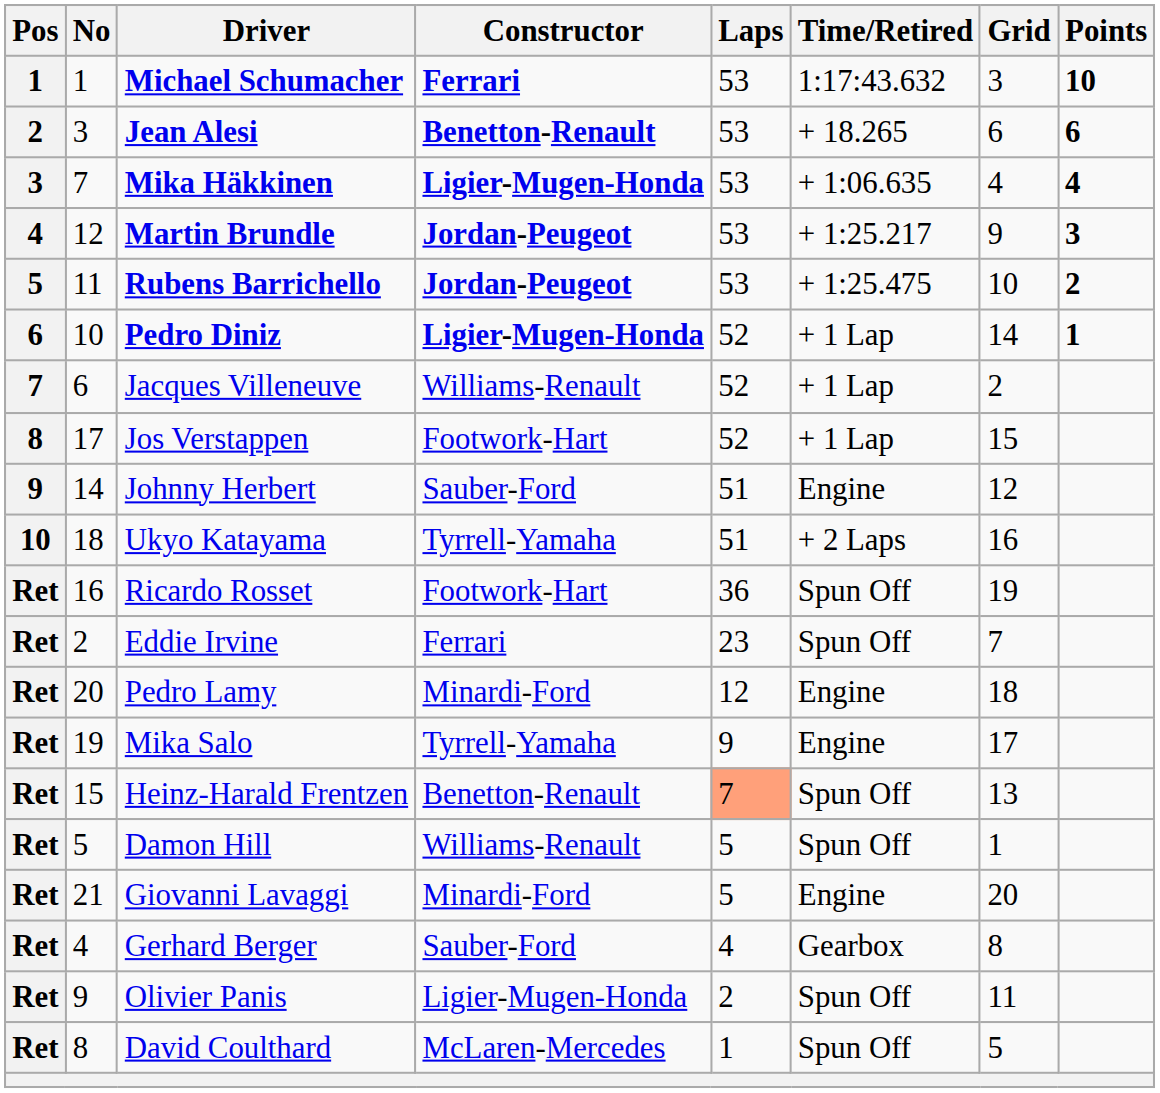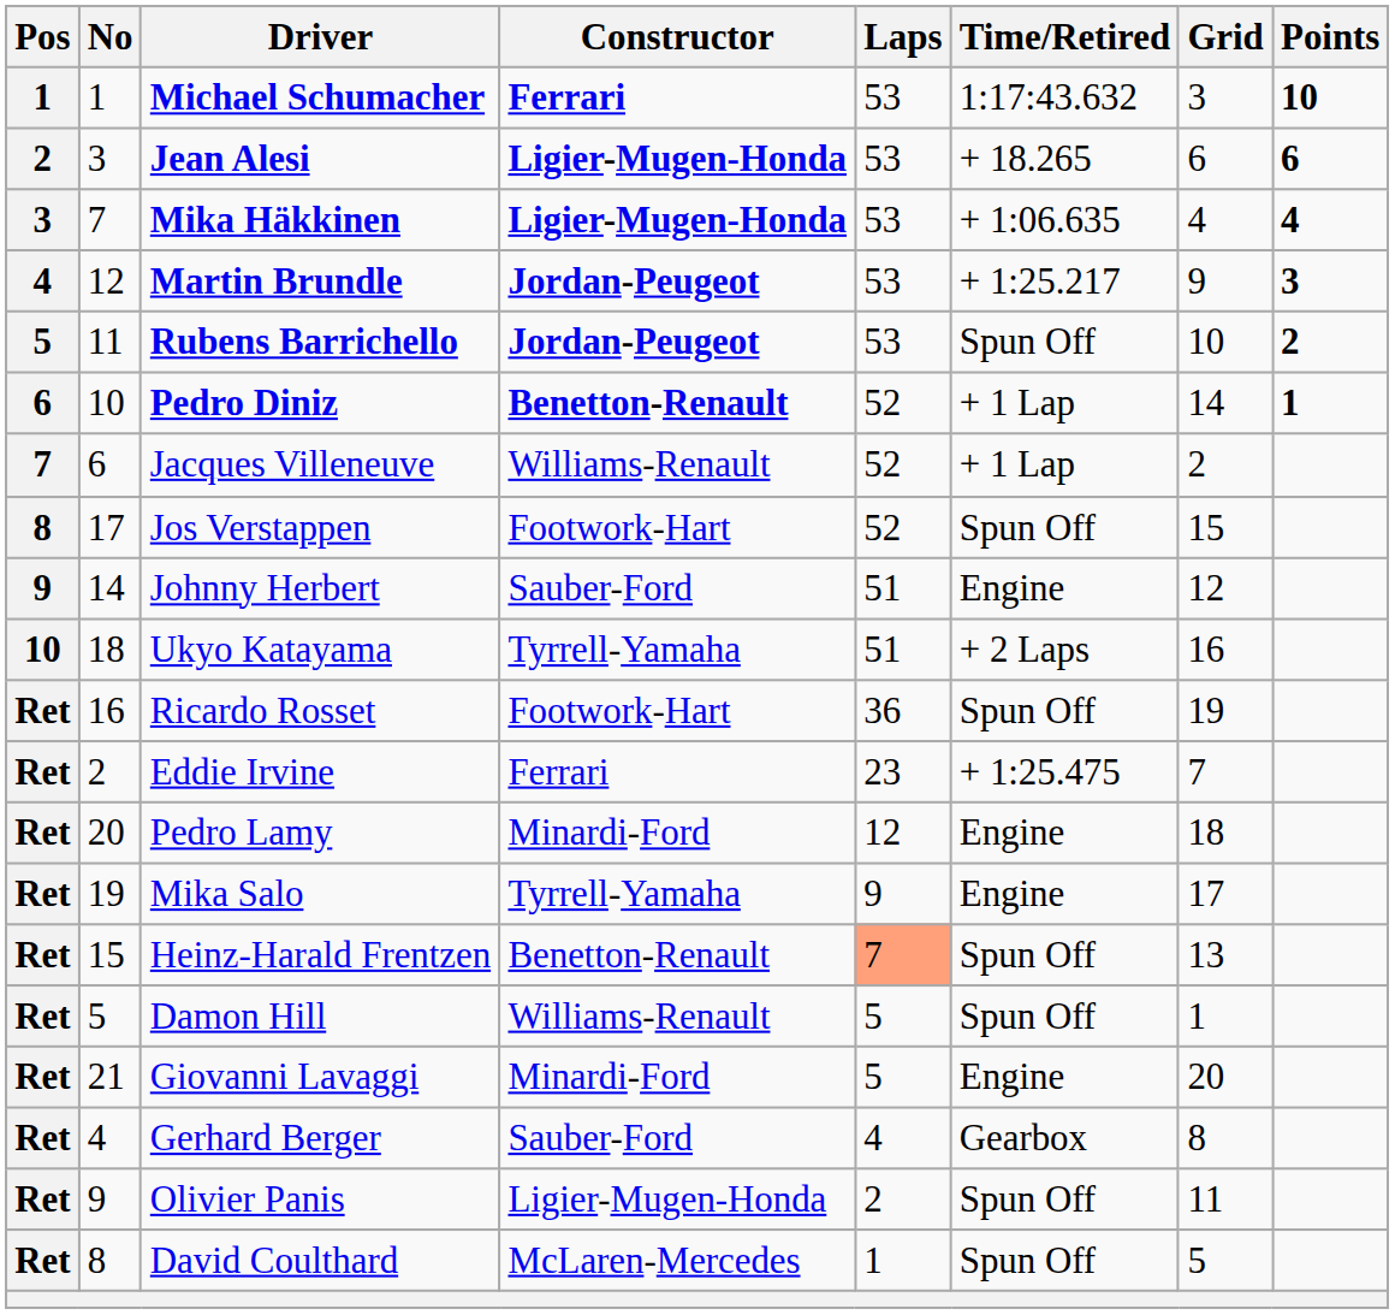Jean Alesi | Constructor: Benetton-Renault -> Ligier-Mugen-Honda
Rubens Barrichello | Time/Retired: + 1:25.475 -> Spun Off
Pedro Diniz | Constructor: Ligier-Mugen-Honda -> Benetton-Renault
Jos Verstappen | Time/Retired: + 1 Lap -> Spun Off
Eddie Irvine | Time/Retired: Spun Off -> + 1:25.475
